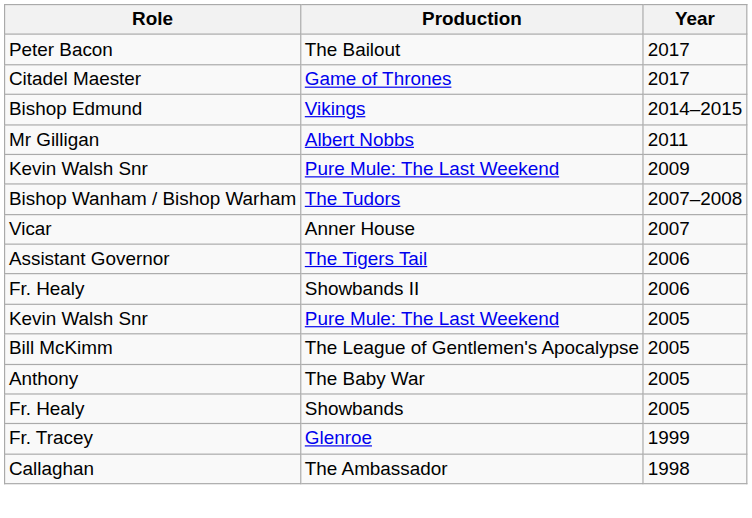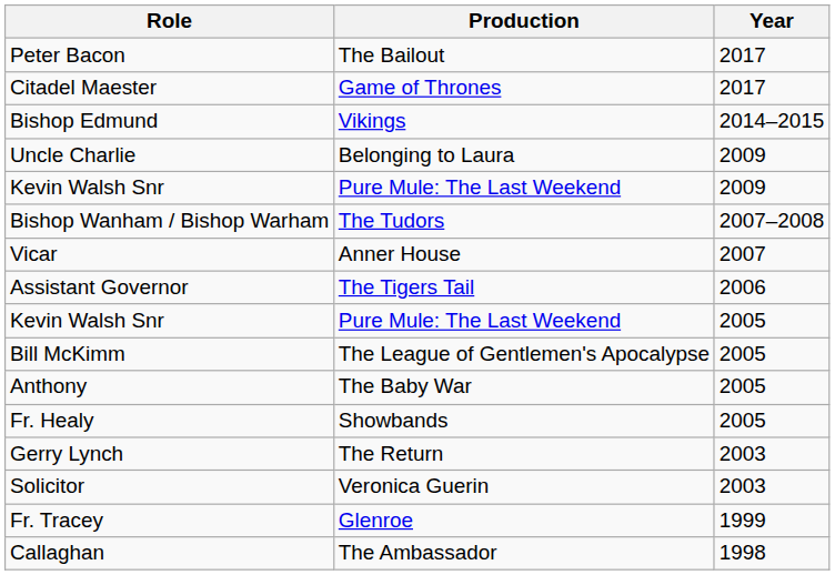- row: Mr Gilligan | Albert Nobbs | 2011
+ row: Uncle Charlie | Belonging to Laura | 2009
- row: Fr. Healy | Showbands II | 2006
+ row: Gerry Lynch | The Return | 2003
+ row: Solicitor | Veronica Guerin | 2003
